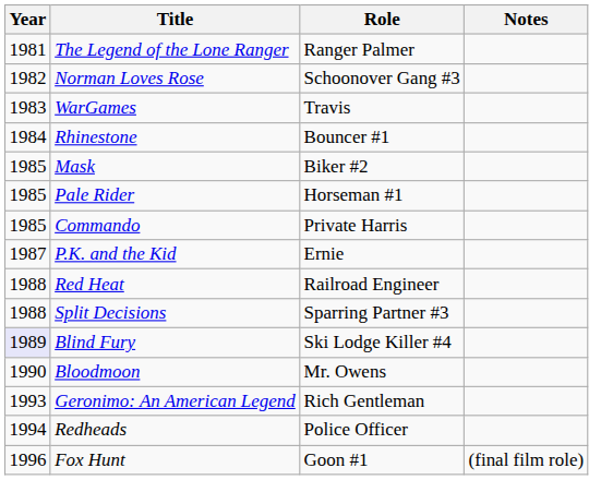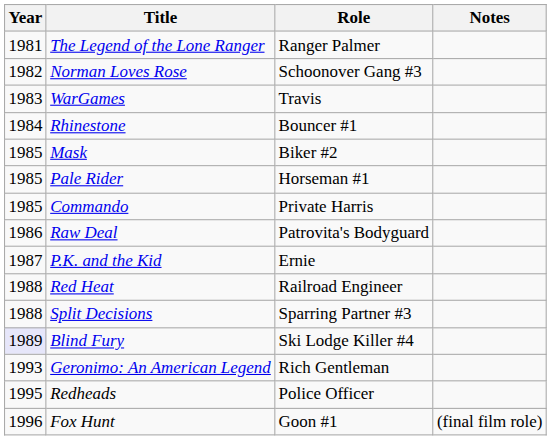+ row: 1986 | Raw Deal | Patrovita's Bodyguard
- row: 1990 | Bloodmoon | Mr. Owens
Redheads | Year: 1994 -> 1995
